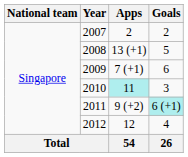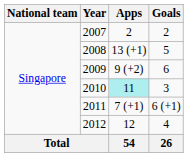2009 | Apps: 7 (+1) -> 9 (+2)
2011 | Apps: 9 (+2) -> 7 (+1)
2011 | Goals: paleturquoise background -> no background
